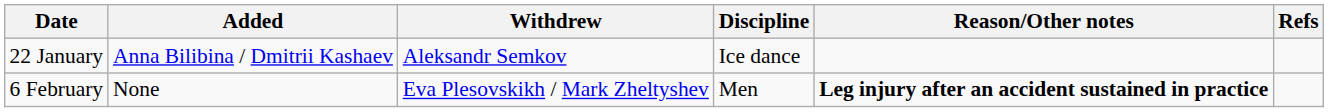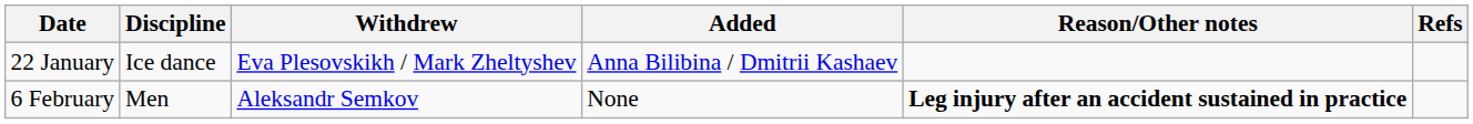columns swapped: Discipline <-> Added
22 January | Withdrew: Aleksandr Semkov -> Eva Plesovskikh / Mark Zheltyshev
6 February | Withdrew: Eva Plesovskikh / Mark Zheltyshev -> Aleksandr Semkov
